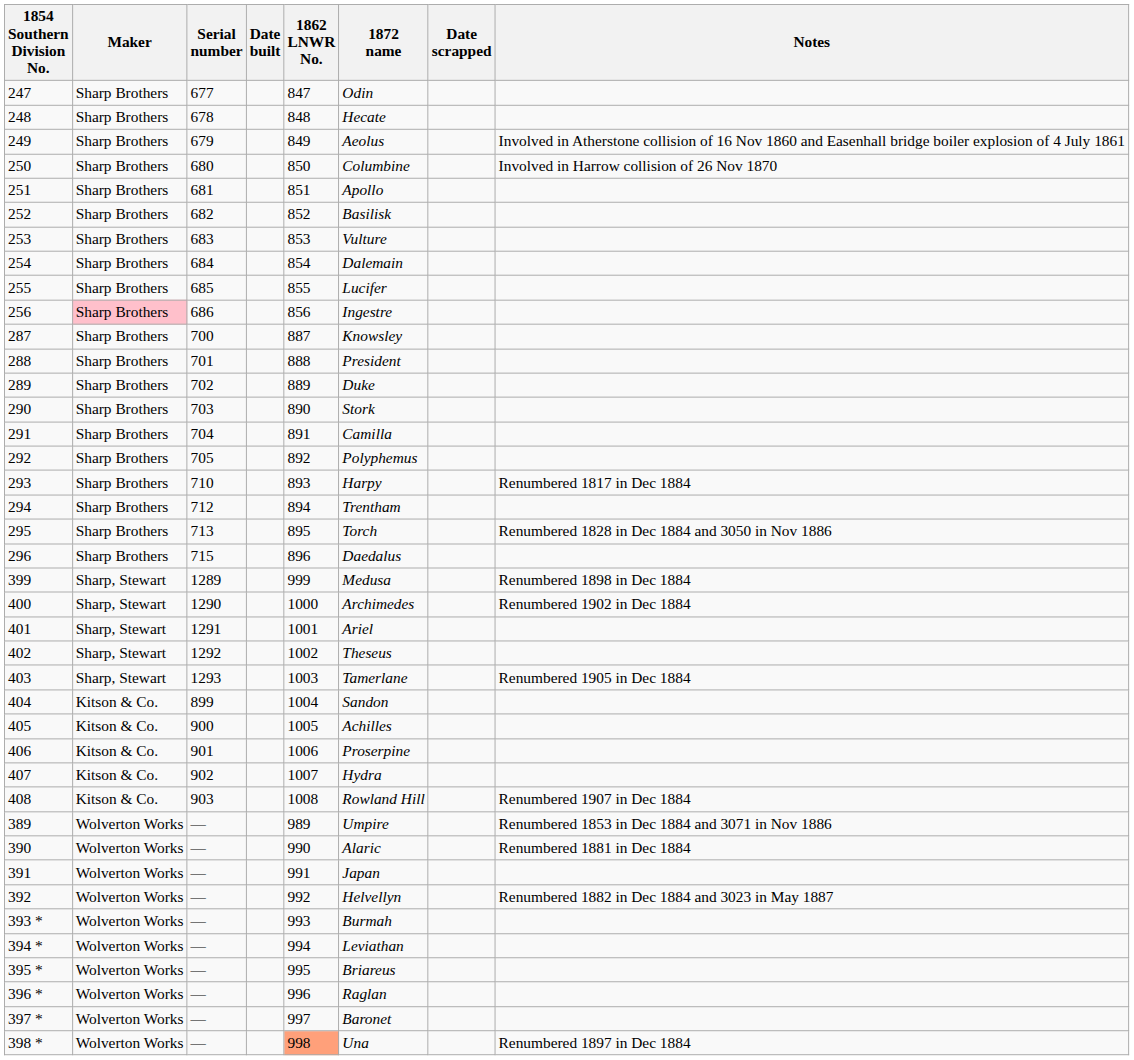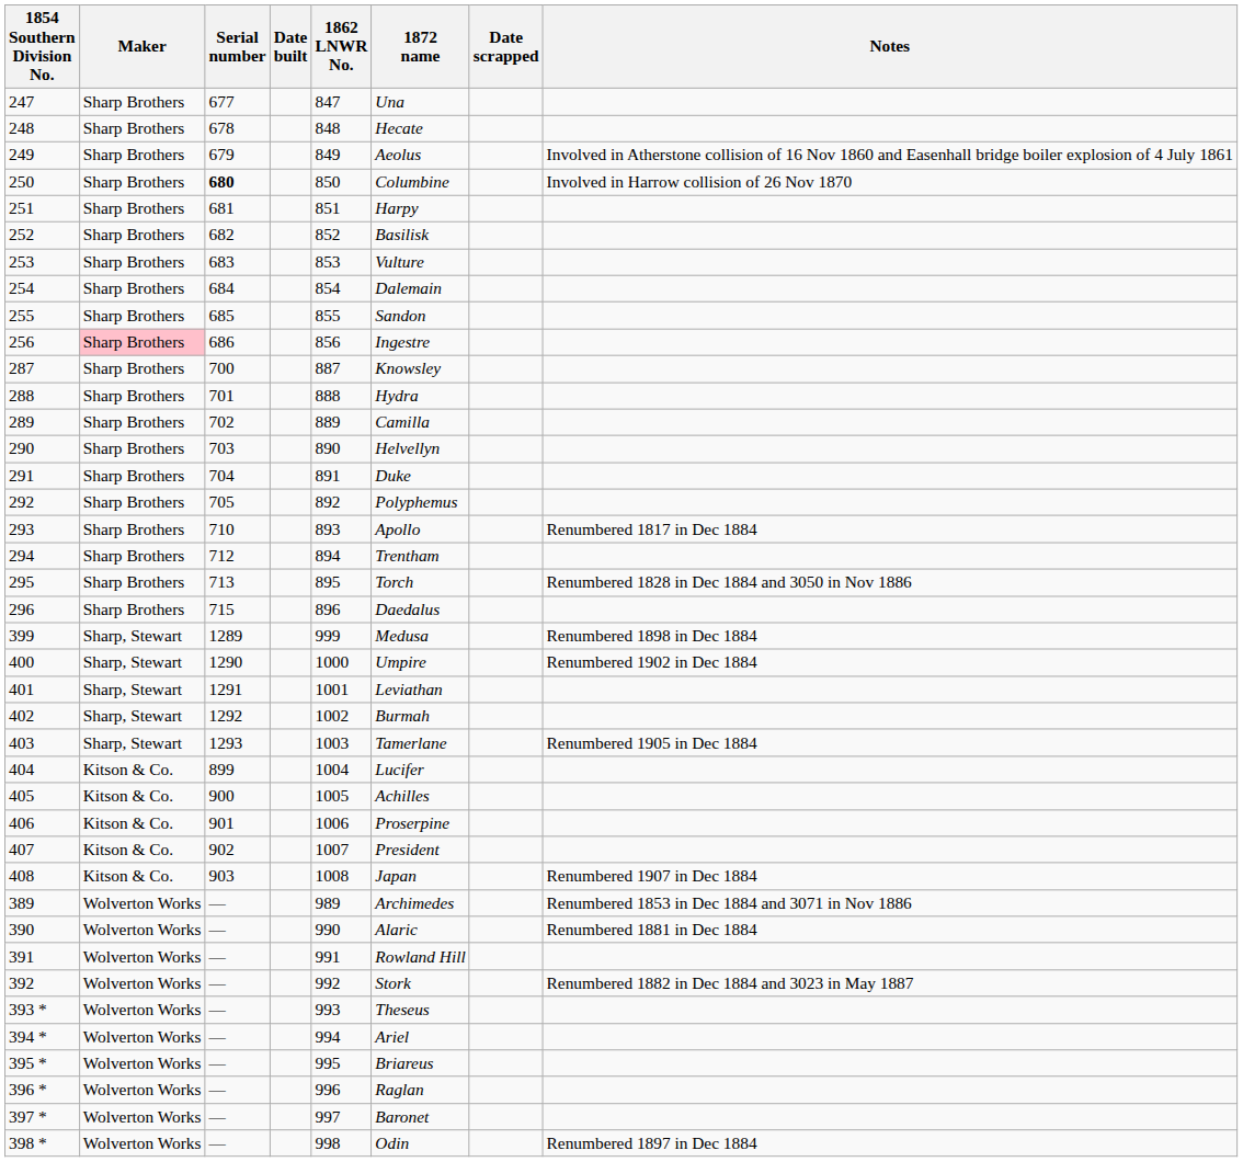247 | 1872 name: Odin -> Una
250 | Serial number: normal -> bold
251 | 1872 name: Apollo -> Harpy
255 | 1872 name: Lucifer -> Sandon
288 | 1872 name: President -> Hydra
289 | 1872 name: Duke -> Camilla
290 | 1872 name: Stork -> Helvellyn
291 | 1872 name: Camilla -> Duke
293 | 1872 name: Harpy -> Apollo
400 | 1872 name: Archimedes -> Umpire
401 | 1872 name: Ariel -> Leviathan
402 | 1872 name: Theseus -> Burmah
404 | 1872 name: Sandon -> Lucifer
407 | 1872 name: Hydra -> President
408 | 1872 name: Rowland Hill -> Japan
389 | 1872 name: Umpire -> Archimedes
391 | 1872 name: Japan -> Rowland Hill
392 | 1872 name: Helvellyn -> Stork
393 * | 1872 name: Burmah -> Theseus
394 * | 1872 name: Leviathan -> Ariel
398 * | 1862 LNWR No.: lightsalmon background -> no background
398 * | 1872 name: Una -> Odin
